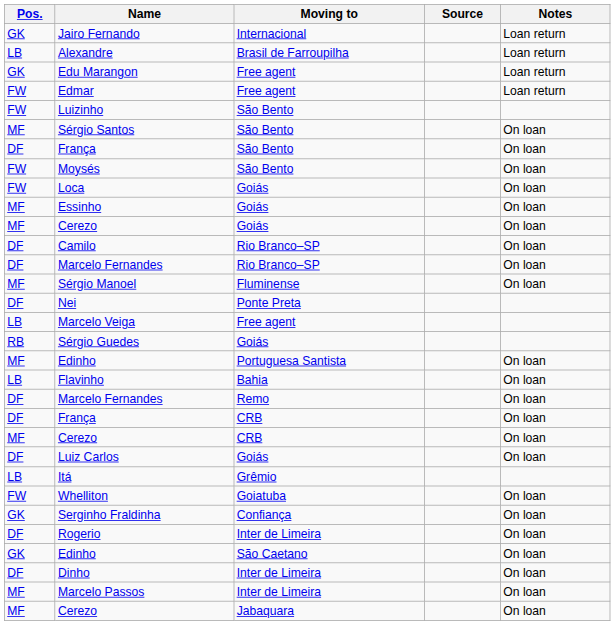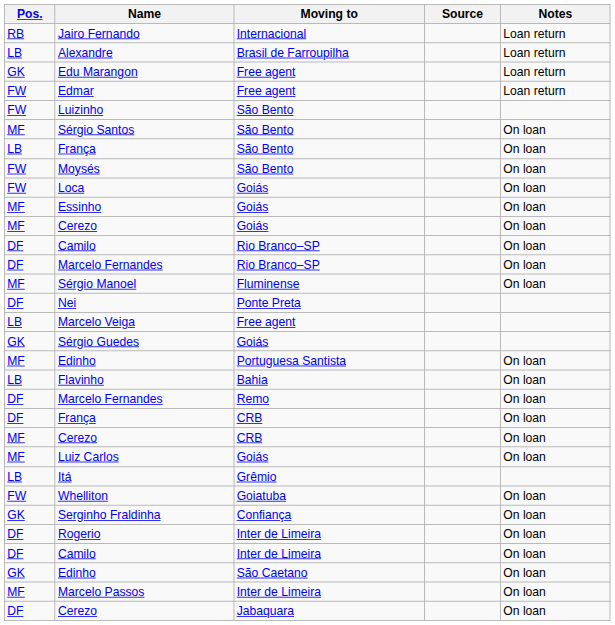Jairo Fernando | Pos.: GK -> RB
França / São Bento | Pos.: DF -> LB
Sérgio Guedes | Pos.: RB -> GK
Luiz Carlos | Pos.: DF -> MF
+ row: DF | Camilo | Inter de Limeira | On loan
- row: DF | Dinho | Inter de Limeira | On loan
Cerezo / Jabaquara | Pos.: MF -> DF
